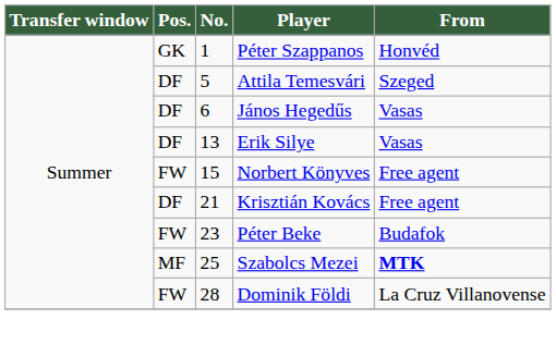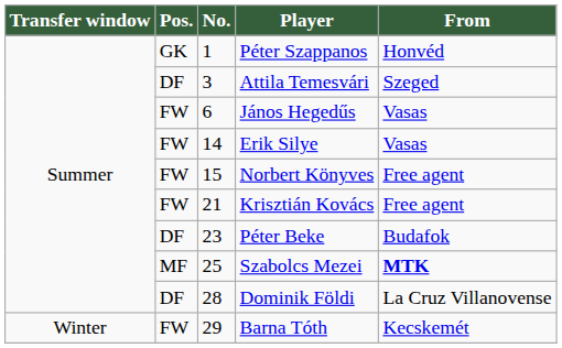Attila Temesvári | No.: 5 -> 3
János Hegedűs | Pos.: DF -> FW
Erik Silye | Pos.: DF -> FW
Erik Silye | No.: 13 -> 14
Krisztián Kovács | Pos.: DF -> FW
Péter Beke | Pos.: FW -> DF
Dominik Földi | Pos.: FW -> DF
+ row: Winter | FW | 29 | Barna Tóth | Kecskemét
